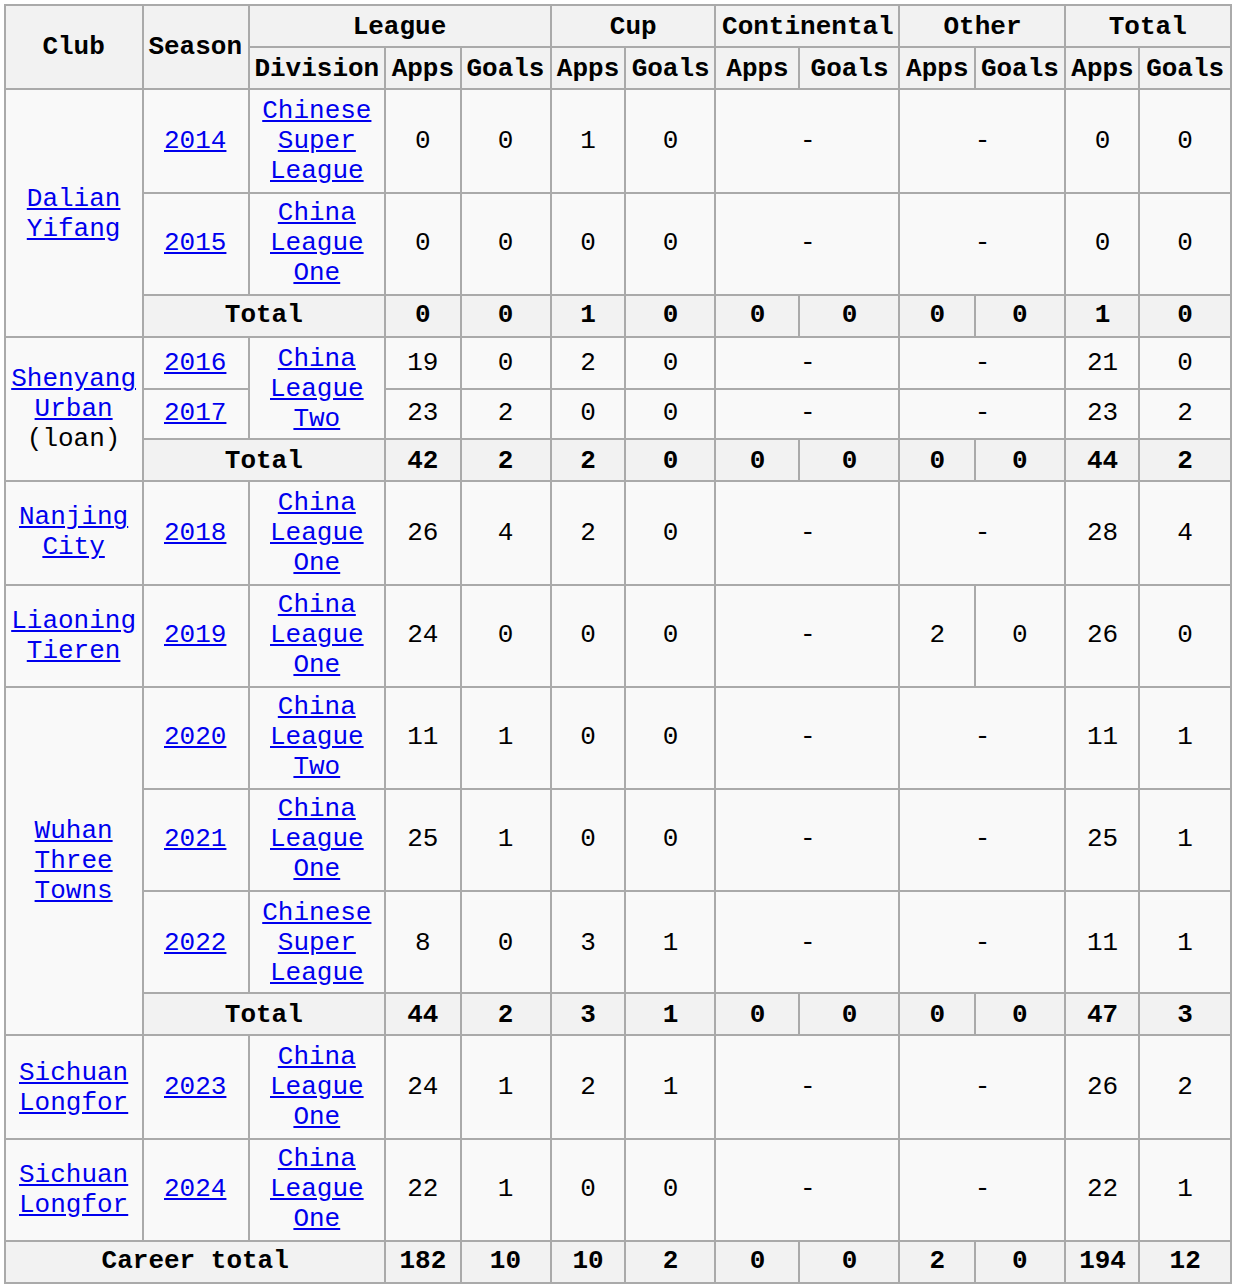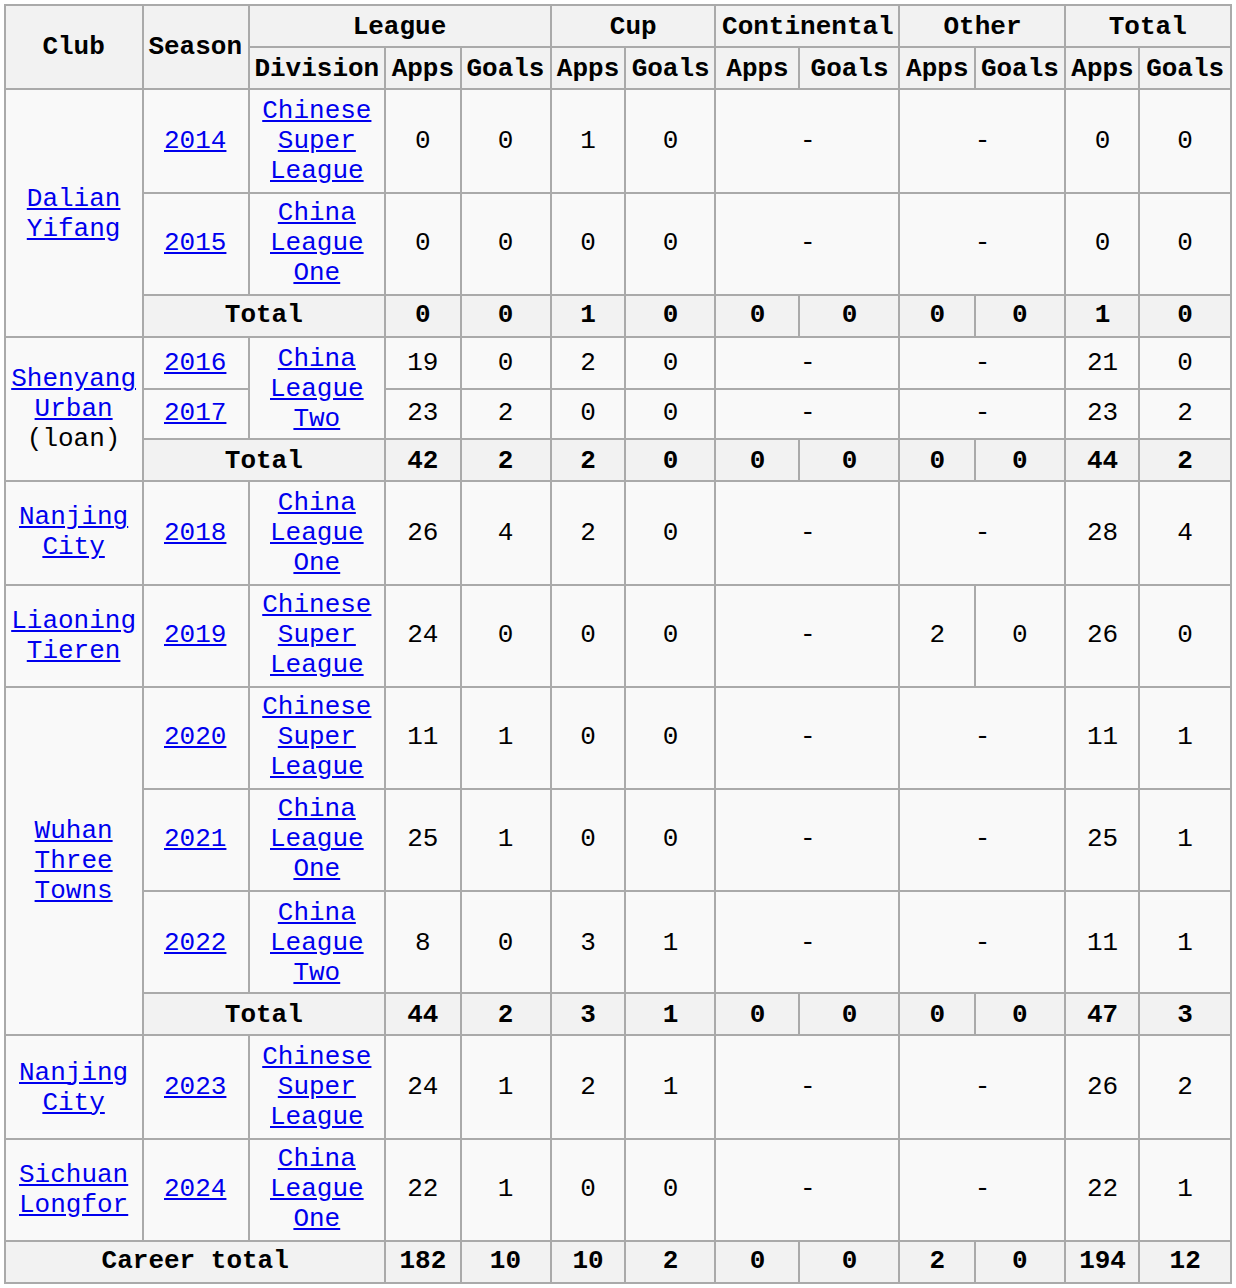2019 | League / Division: China League One -> Chinese Super League
2020 | League / Division: China League Two -> Chinese Super League
2022 | League / Division: Chinese Super League -> China League Two
2023 | Club: Sichuan Longfor -> Nanjing City
2023 | League / Division: China League One -> Chinese Super League
